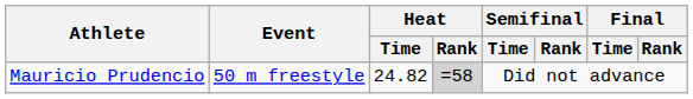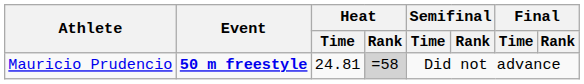Mauricio Prudencio | Event: normal -> bold
Mauricio Prudencio | Heat / Time: 24.82 -> 24.81
